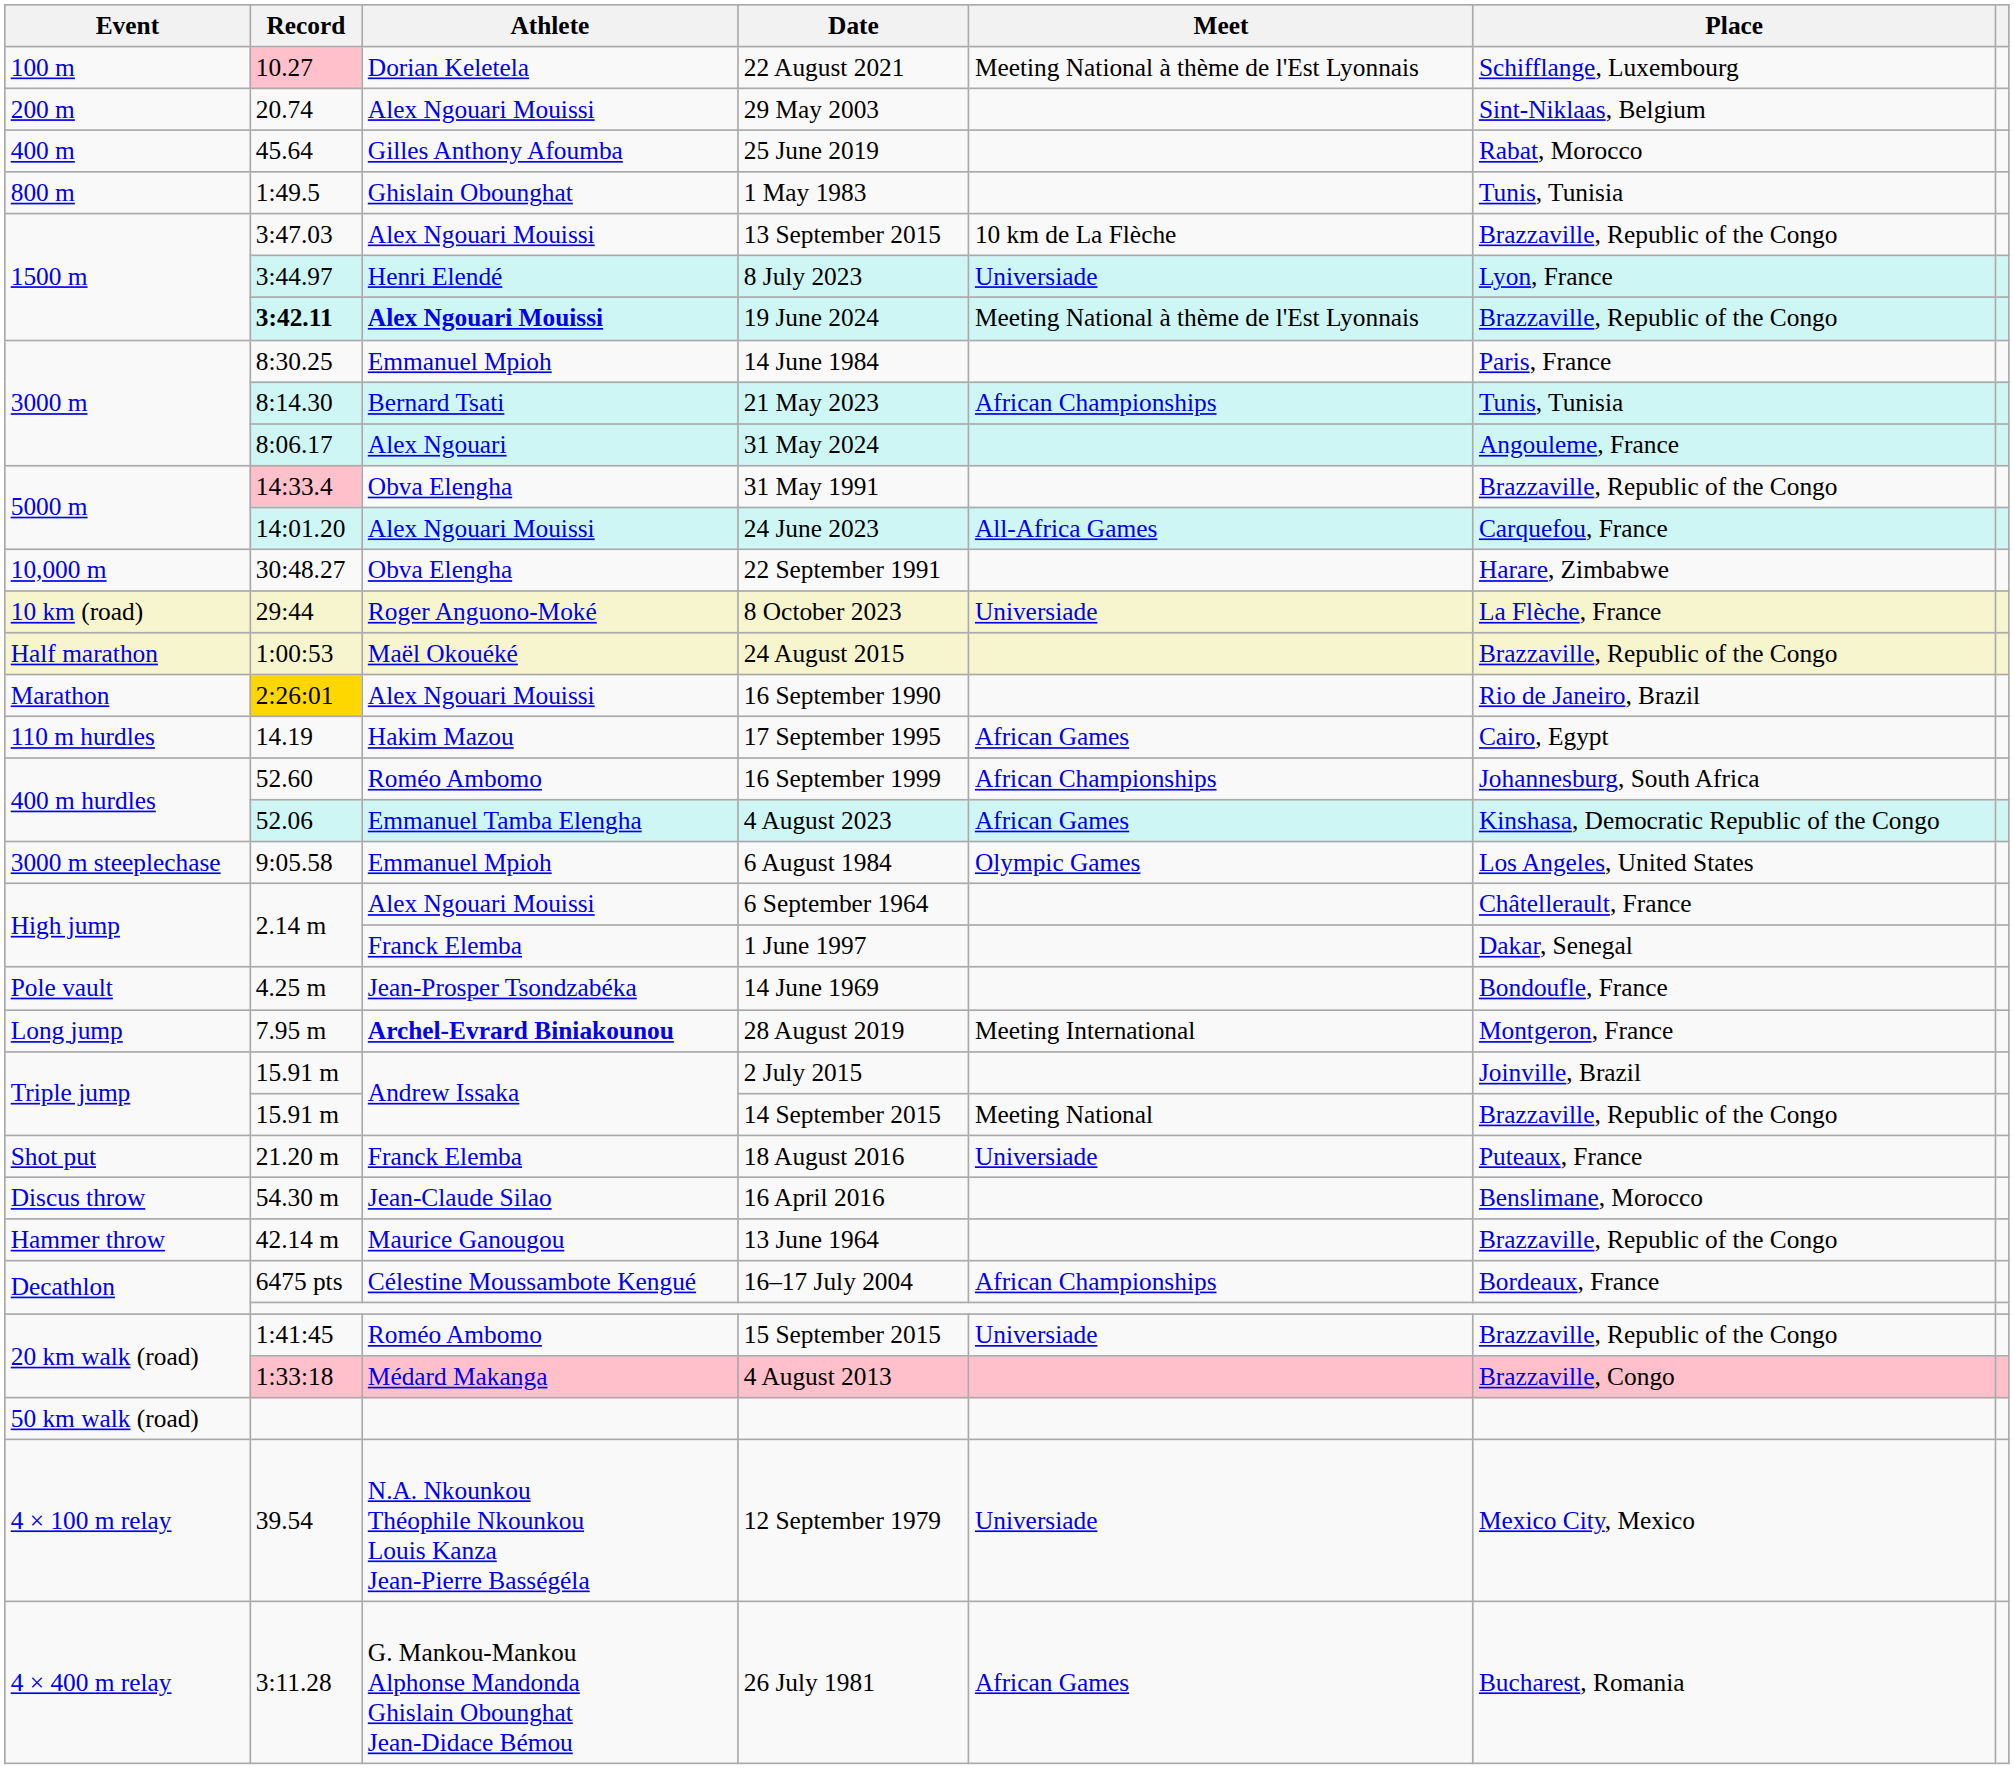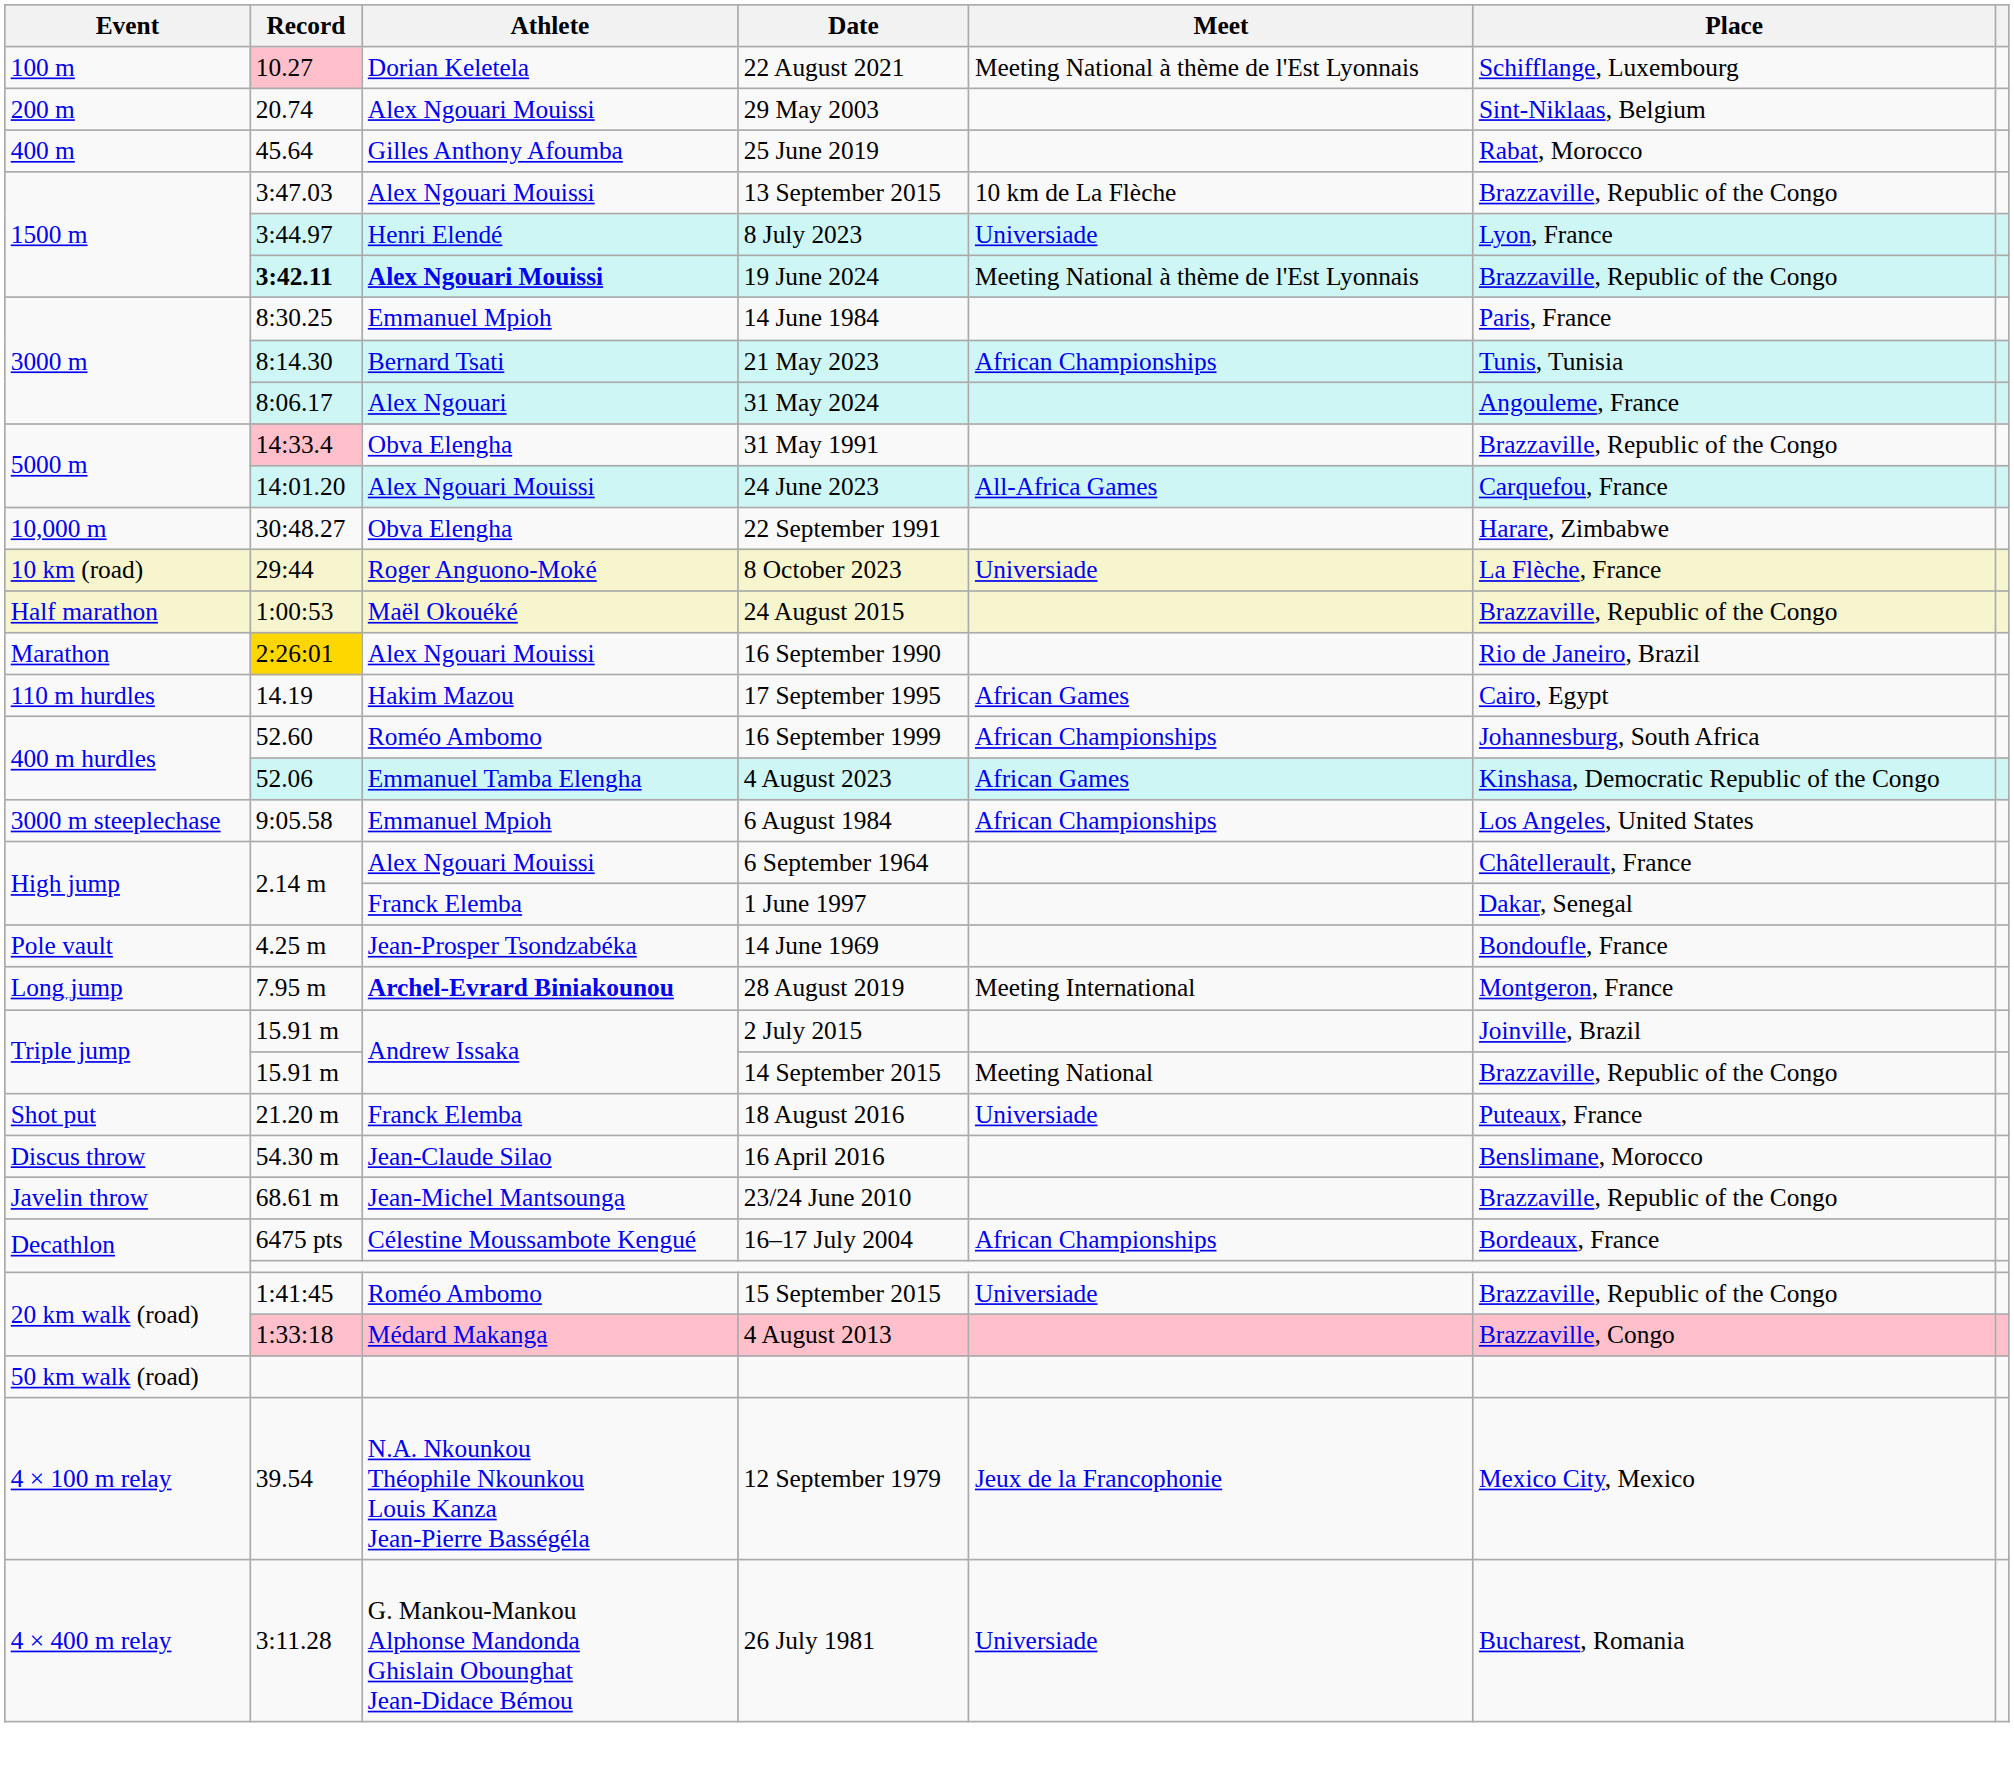- row: 800 m | 1:49.5 | Ghislain Obounghat | 1 May 1983 | Tunis, Tunisia
6 August 1984 | Meet: Olympic Games -> African Championships
- row: Hammer throw | 42.14 m | Maurice Ganougou | 13 June 1964 | Brazzaville, Republic of the Congo
+ row: Javelin throw | 68.61 m | Jean-Michel Mantsounga | 23/24 June 2010 | Brazzaville, Republic of the Congo
12 September 1979 | Meet: Universiade -> Jeux de la Francophonie
26 July 1981 | Meet: African Games -> Universiade
